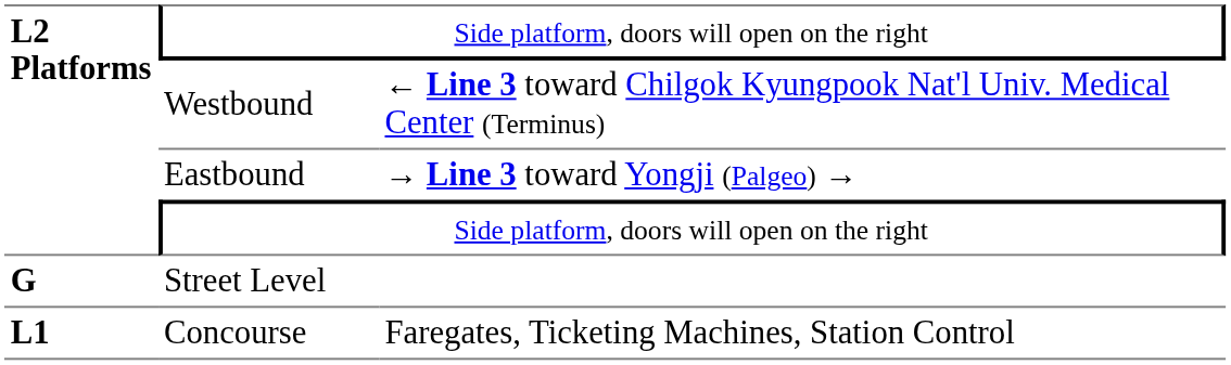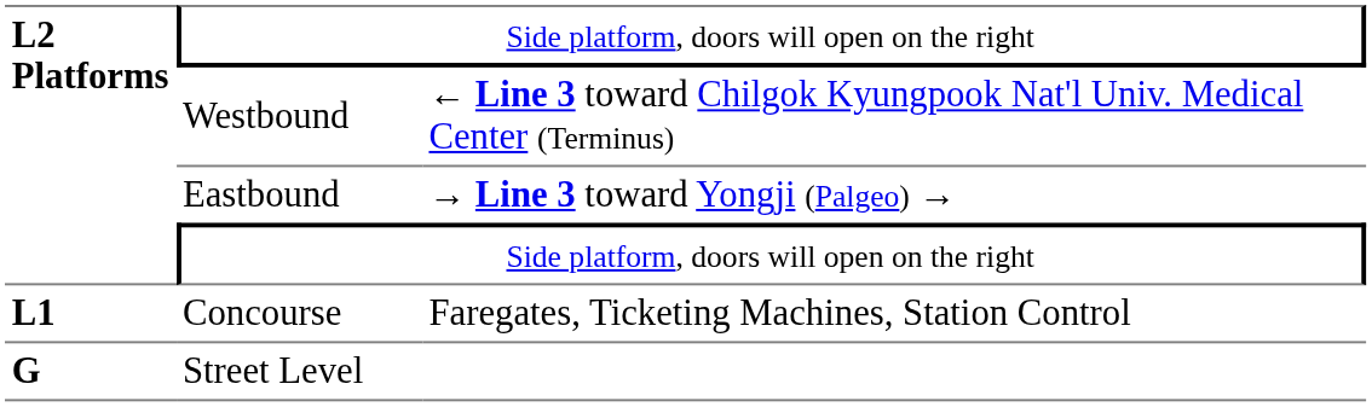rows swapped: Concourse <-> Street Level
